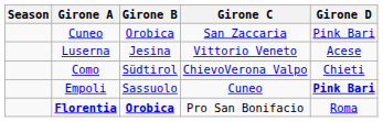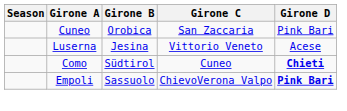Como | Girone C: ChievoVerona Valpo -> Cuneo
Como | Girone D: normal -> bold
Empoli | Girone C: Cuneo -> ChievoVerona Valpo
- row: Florentia | Orobica | Pro San Bonifacio | Roma
